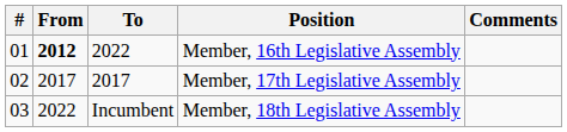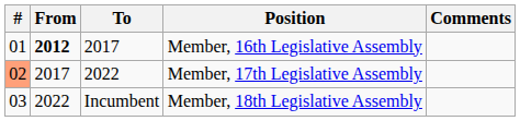Member, 16th Legislative Assembly | To: 2022 -> 2017
Member, 17th Legislative Assembly | #: no background -> lightsalmon background
Member, 17th Legislative Assembly | To: 2017 -> 2022
